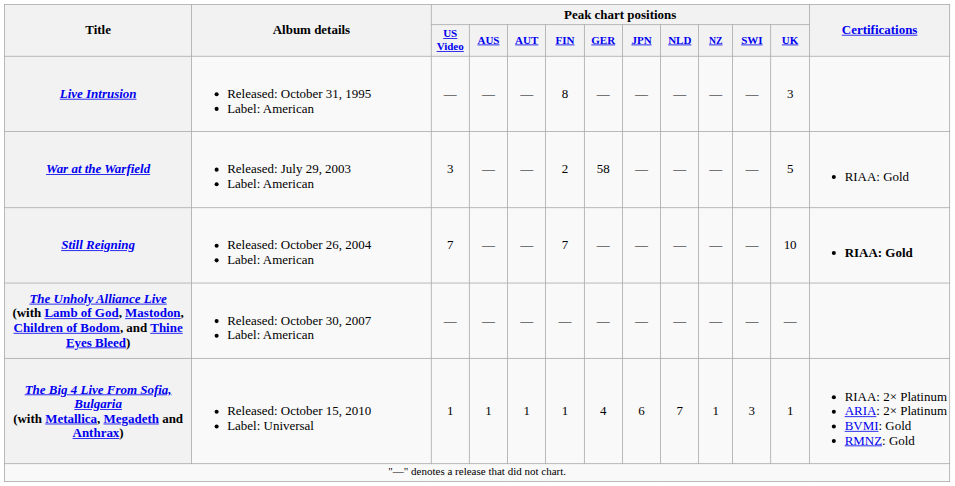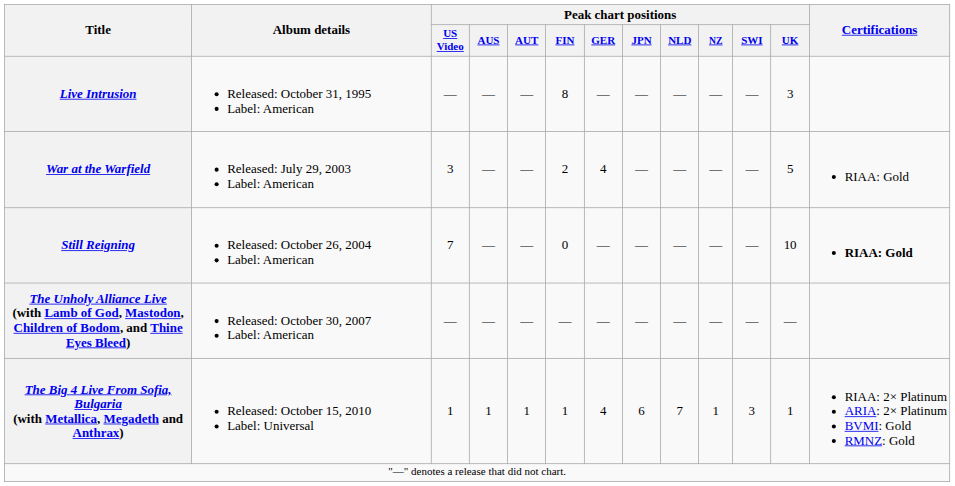War at the Warfield | Peak chart positions / GER: 58 -> 4
Still Reigning | Peak chart positions / FIN: 7 -> 0
